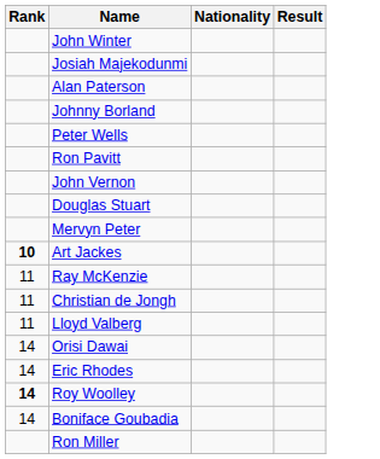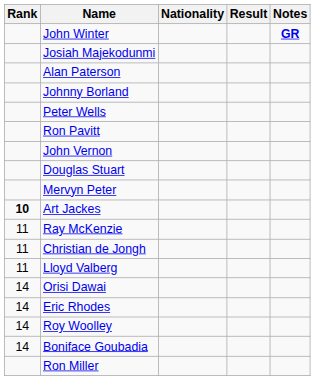+ column: Notes | GR
Roy Woolley | Rank: bold -> normal
